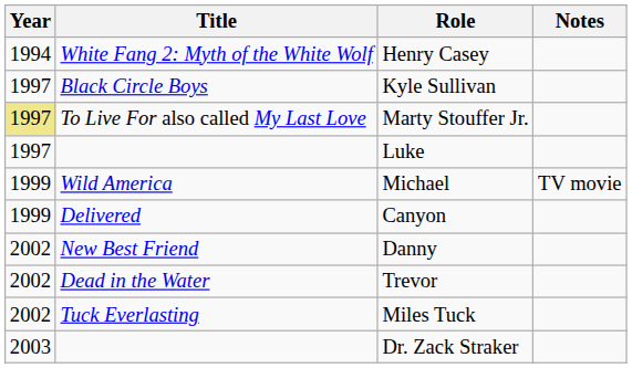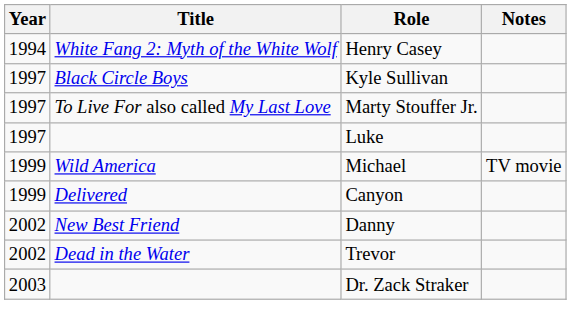Marty Stouffer Jr. | Year: khaki background -> no background
- row: 2002 | Tuck Everlasting | Miles Tuck
